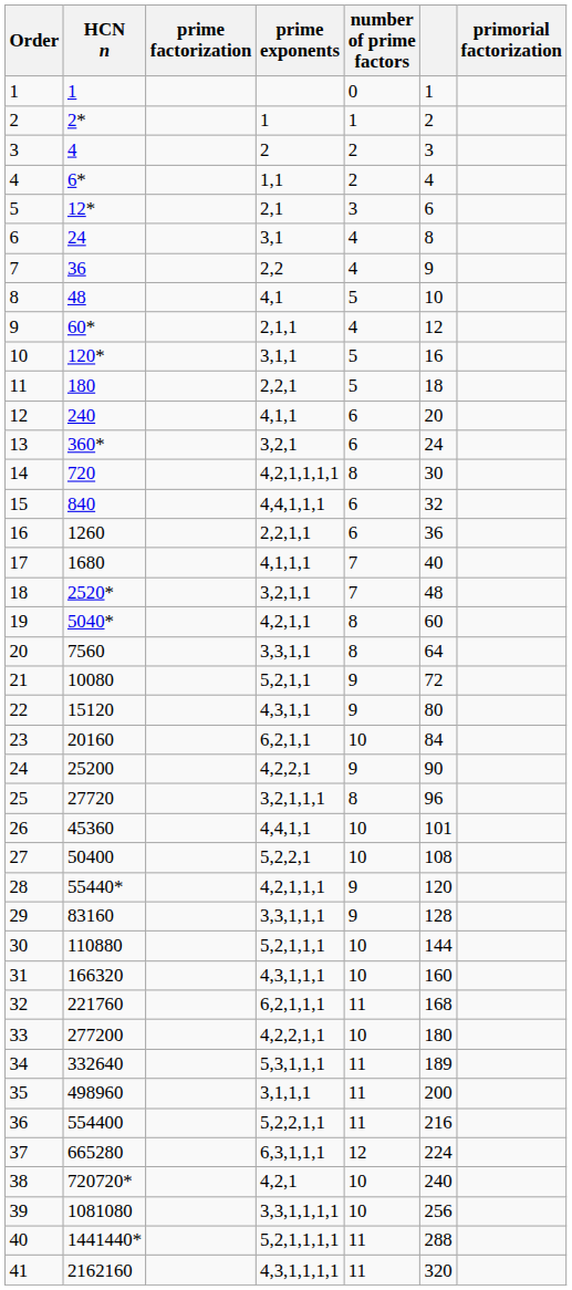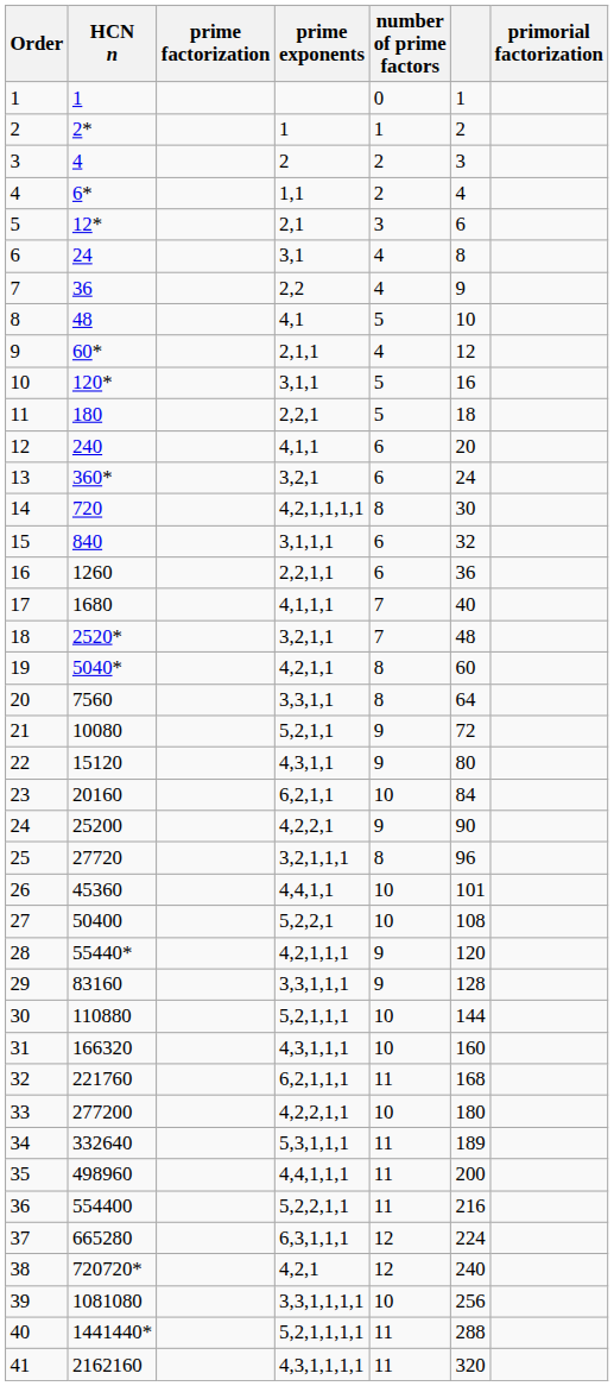15 | prime exponents: 4,4,1,1,1 -> 3,1,1,1
35 | prime exponents: 3,1,1,1 -> 4,4,1,1,1
38 | number of prime factors: 10 -> 12
